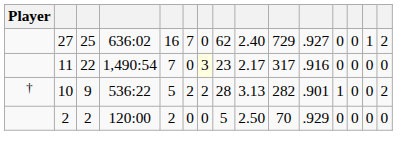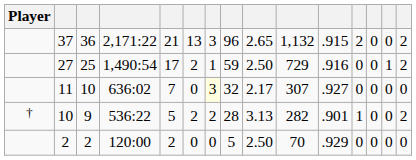+ row: 37 | 36 | 2,171:22 | 21 | 13 | 3 | 96 | 2.65 | 1,132 | .915 | 2 | 0 | 0 | 2
27 | column 4: 636:02 -> 1,490:54
27 | column 5: 16 -> 17
27 | column 6: 7 -> 2
27 | column 7: 0 -> 1
27 | column 8: 62 -> 59
27 | column 9: 2.40 -> 2.50
27 | column 11: .927 -> .916
11 | column 3: 22 -> 10
11 | column 4: 1,490:54 -> 636:02
11 | column 8: 23 -> 32
11 | column 10: 317 -> 307
11 | column 11: .916 -> .927
